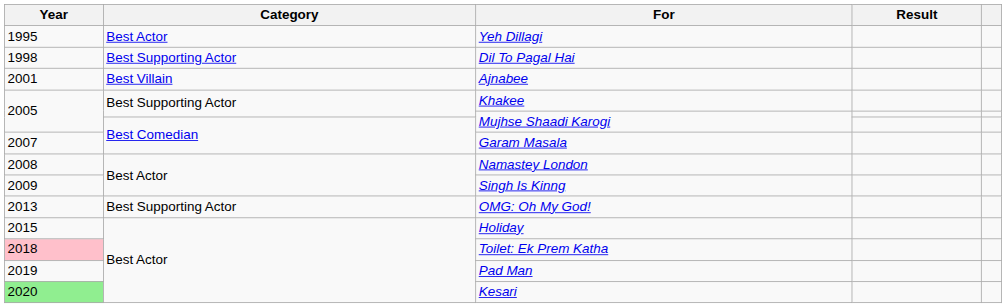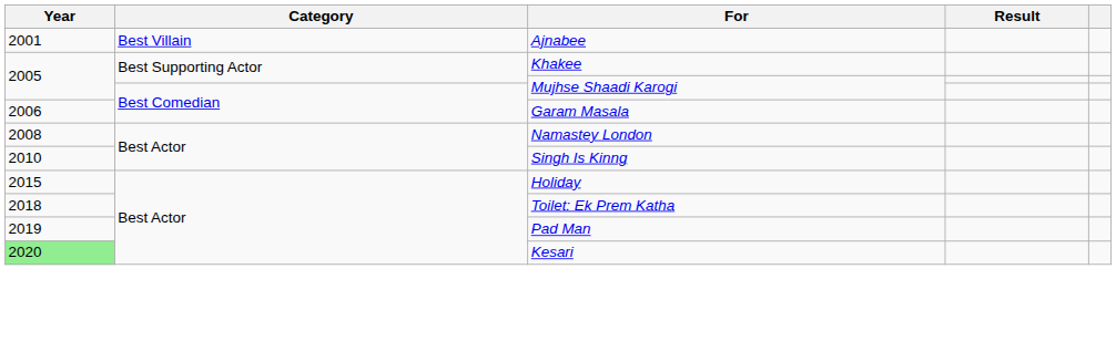- row: 1995 | Best Actor | Yeh Dillagi
- row: 1998 | Best Supporting Actor | Dil To Pagal Hai
Garam Masala | Year: 2007 -> 2006
Singh Is Kinng | Year: 2009 -> 2010
- row: 2013 | Best Supporting Actor | OMG: Oh My God!
Toilet: Ek Prem Katha | Year: pink background -> no background
